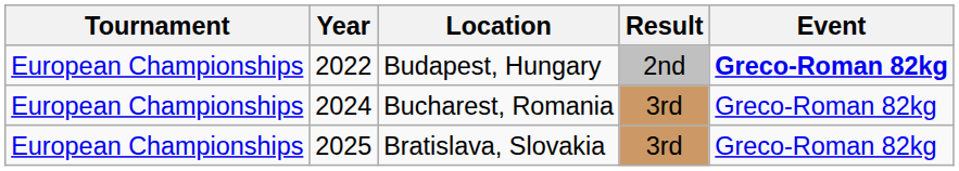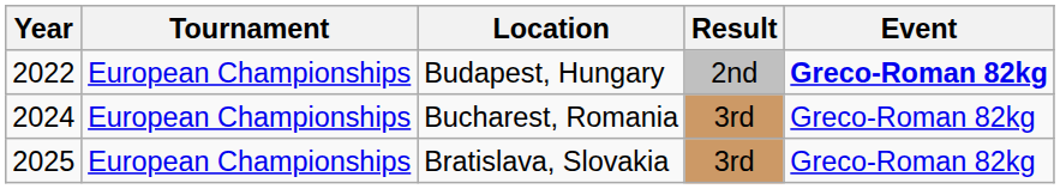columns swapped: Year <-> Tournament
